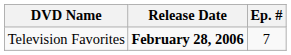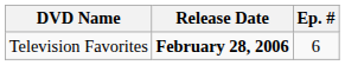Television Favorites | Ep. #: 7 -> 6
